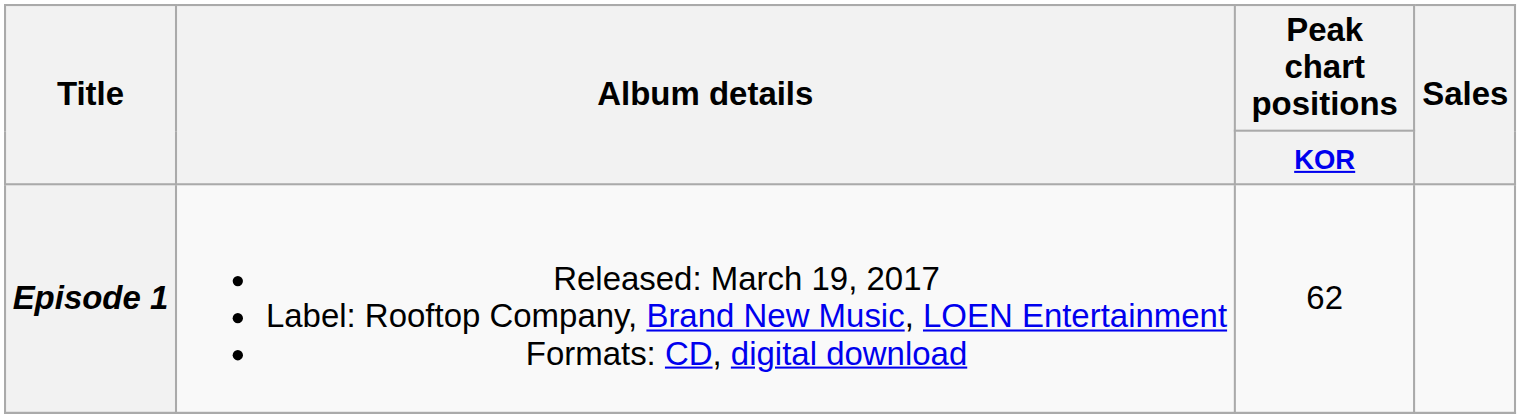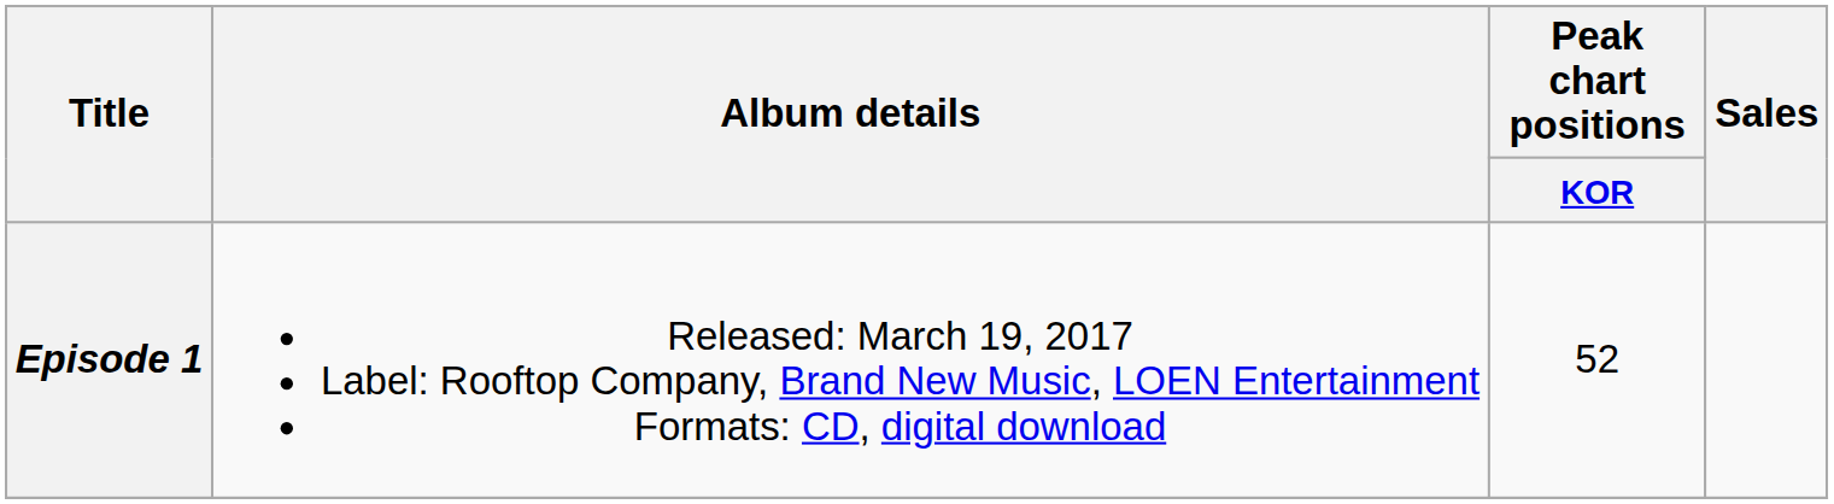Episode 1 | Peak chart positions / KOR: 62 -> 52
